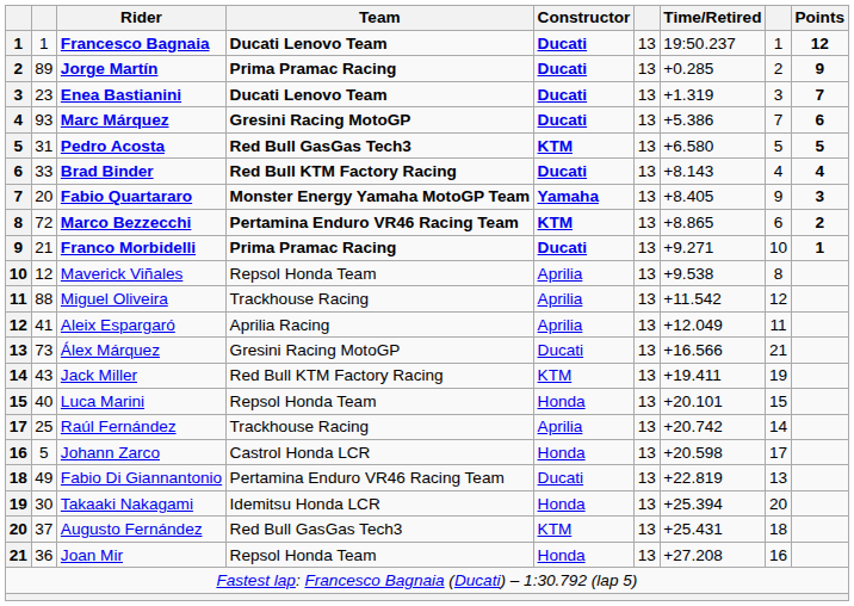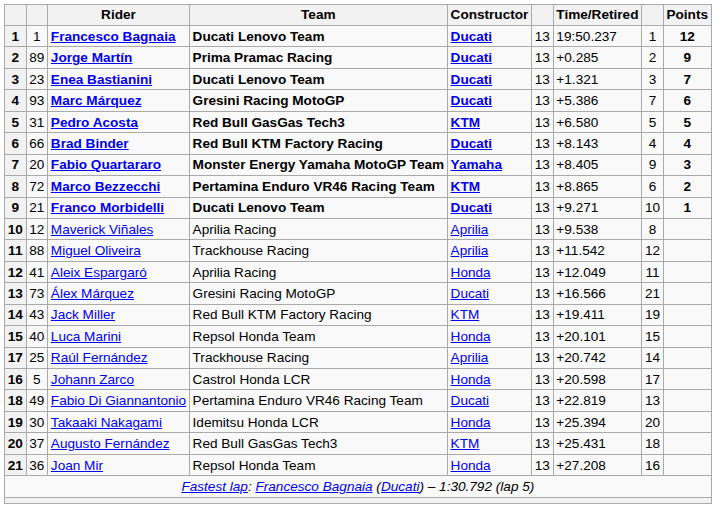Enea Bastianini | Time/Retired: +1.319 -> +1.321
Brad Binder | column 2: 33 -> 66
Franco Morbidelli | Team: Prima Pramac Racing -> Ducati Lenovo Team
Maverick Viñales | Team: Repsol Honda Team -> Aprilia Racing
Aleix Espargaró | Constructor: Aprilia -> Honda
